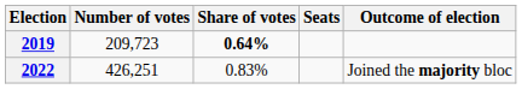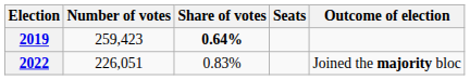2019 | Number of votes: 209,723 -> 259,423
2022 | Number of votes: 426,251 -> 226,051
